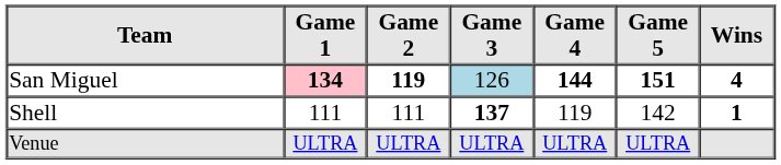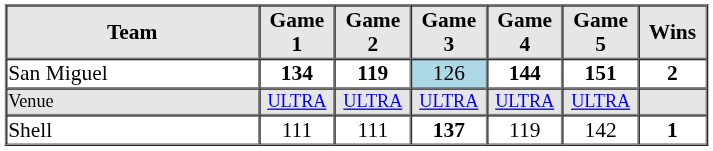San Miguel | Game 1: pink background -> no background
San Miguel | Wins: 4 -> 2
rows swapped: Shell <-> Venue
